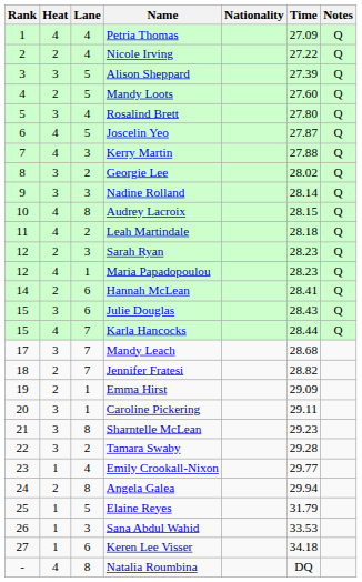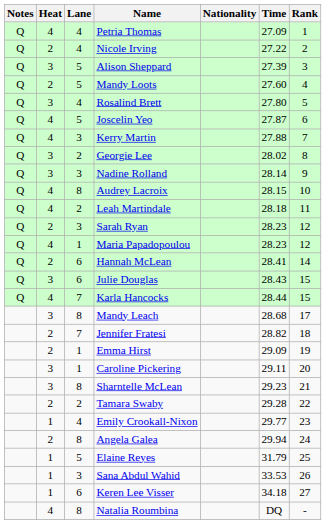columns swapped: Rank <-> Notes
Mandy Leach | Lane: 7 -> 8
Tamara Swaby | Heat: 3 -> 2
